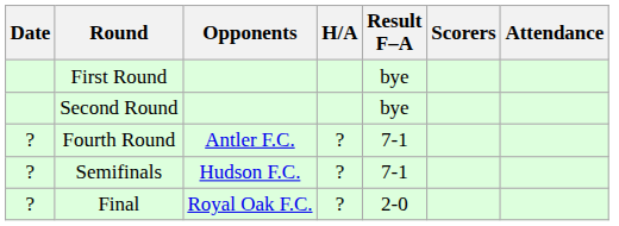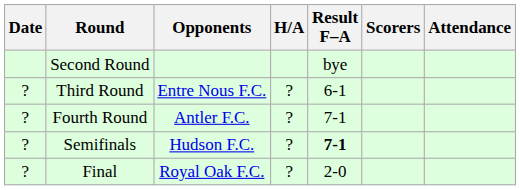- row: First Round | bye
+ row: ? | Third Round | Entre Nous F.C. | ? | 6-1
Semifinals | Result F–A: normal -> bold
